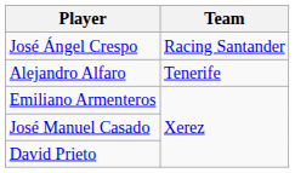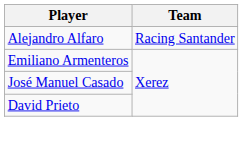- row: José Ángel Crespo | Racing Santander
Alejandro Alfaro | Team: Tenerife -> Racing Santander
